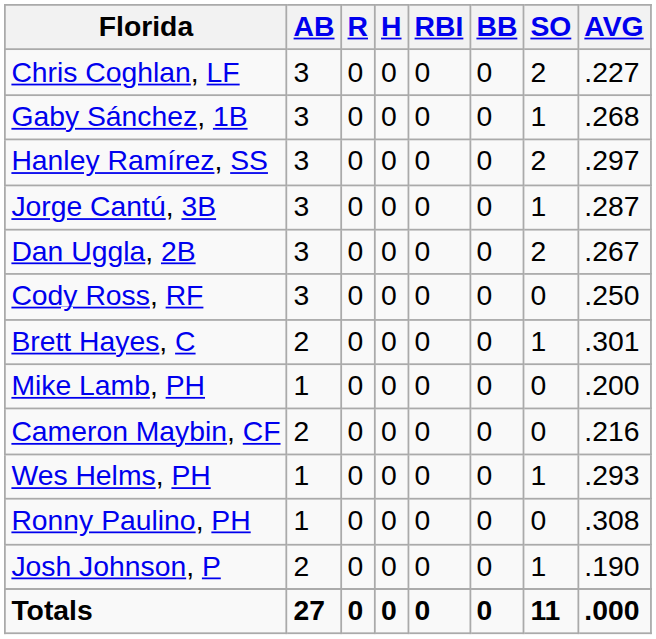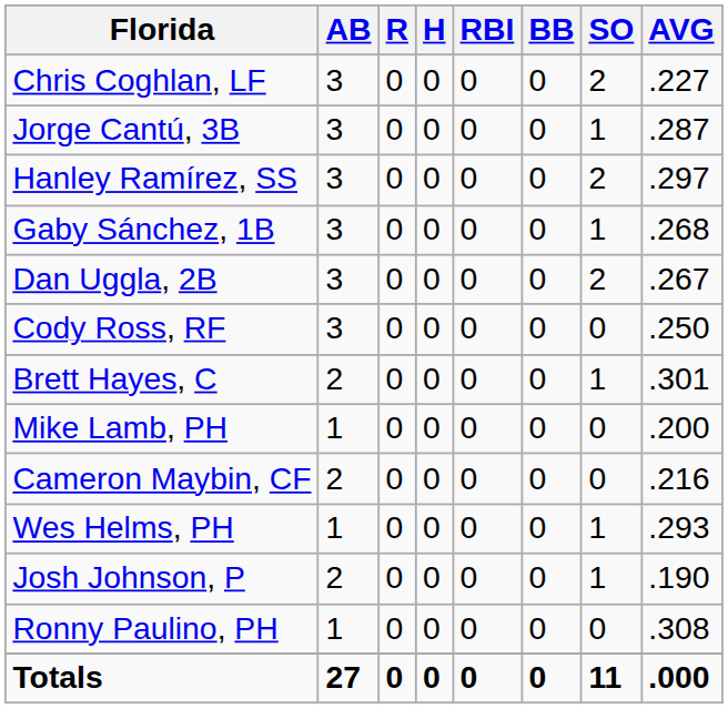rows swapped: Gaby Sánchez, 1B <-> Jorge Cantú, 3B
rows swapped: Josh Johnson, P <-> Ronny Paulino, PH
